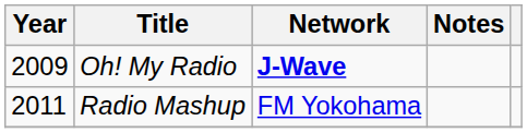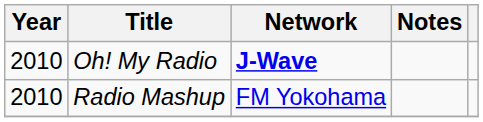Oh! My Radio | Year: 2009 -> 2010
Radio Mashup | Year: 2011 -> 2010
